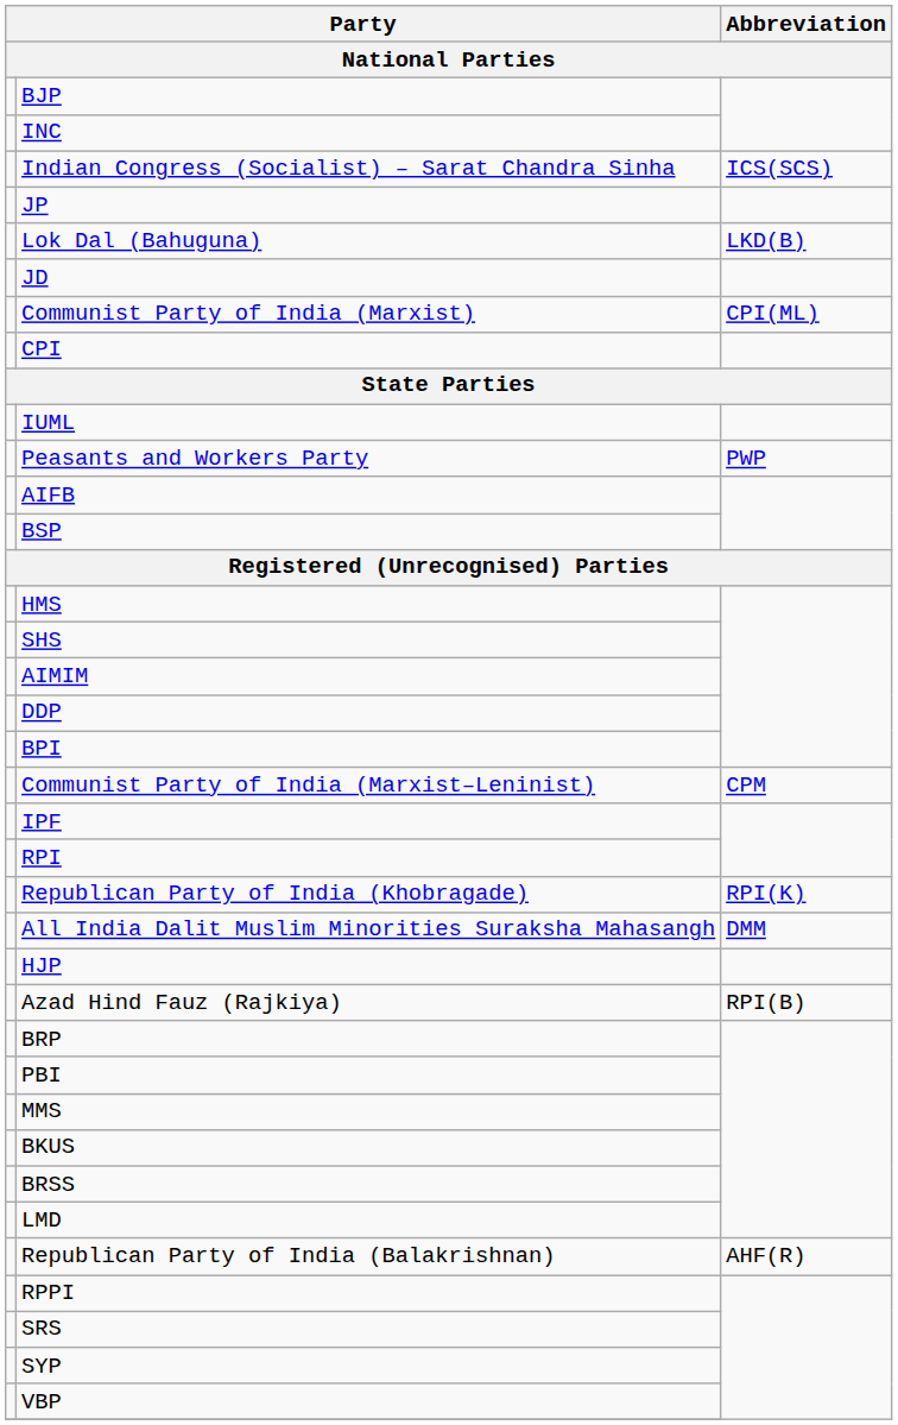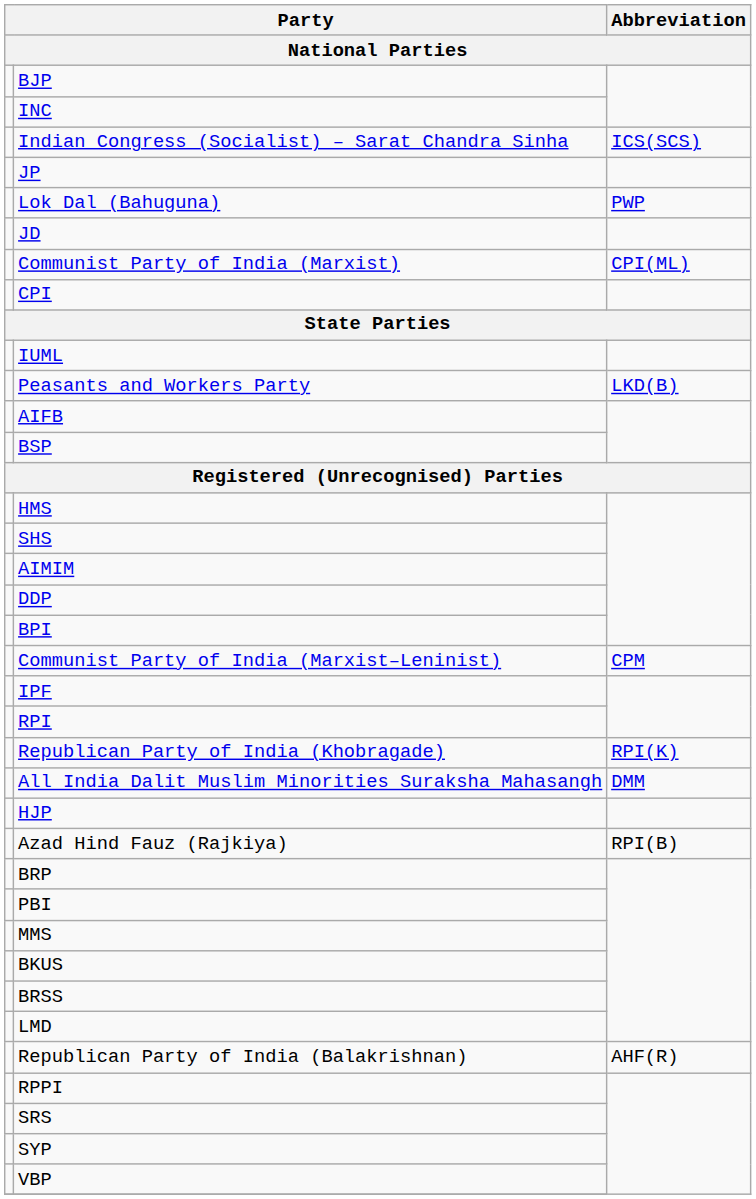Lok Dal (Bahuguna) | Abbreviation: LKD(B) -> PWP
Peasants and Workers Party | Abbreviation: PWP -> LKD(B)
